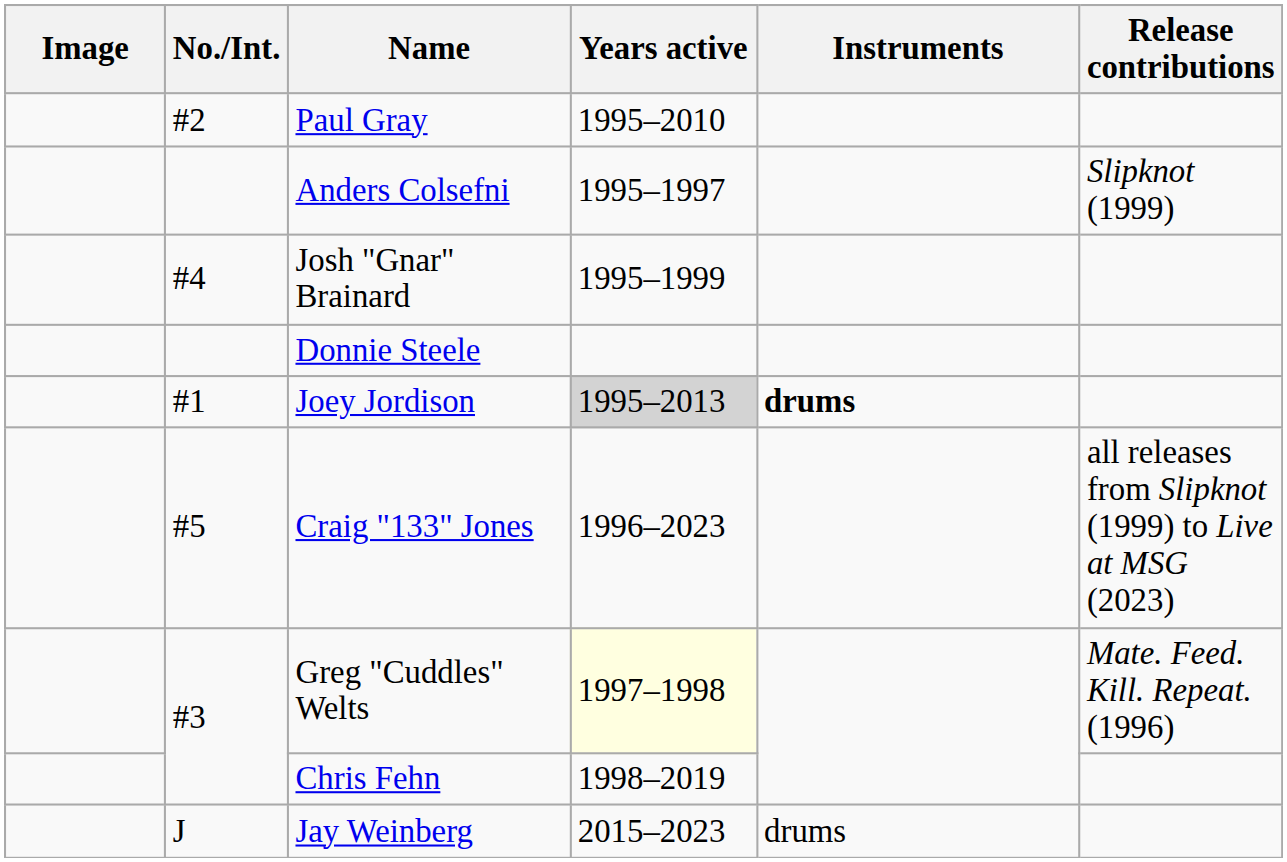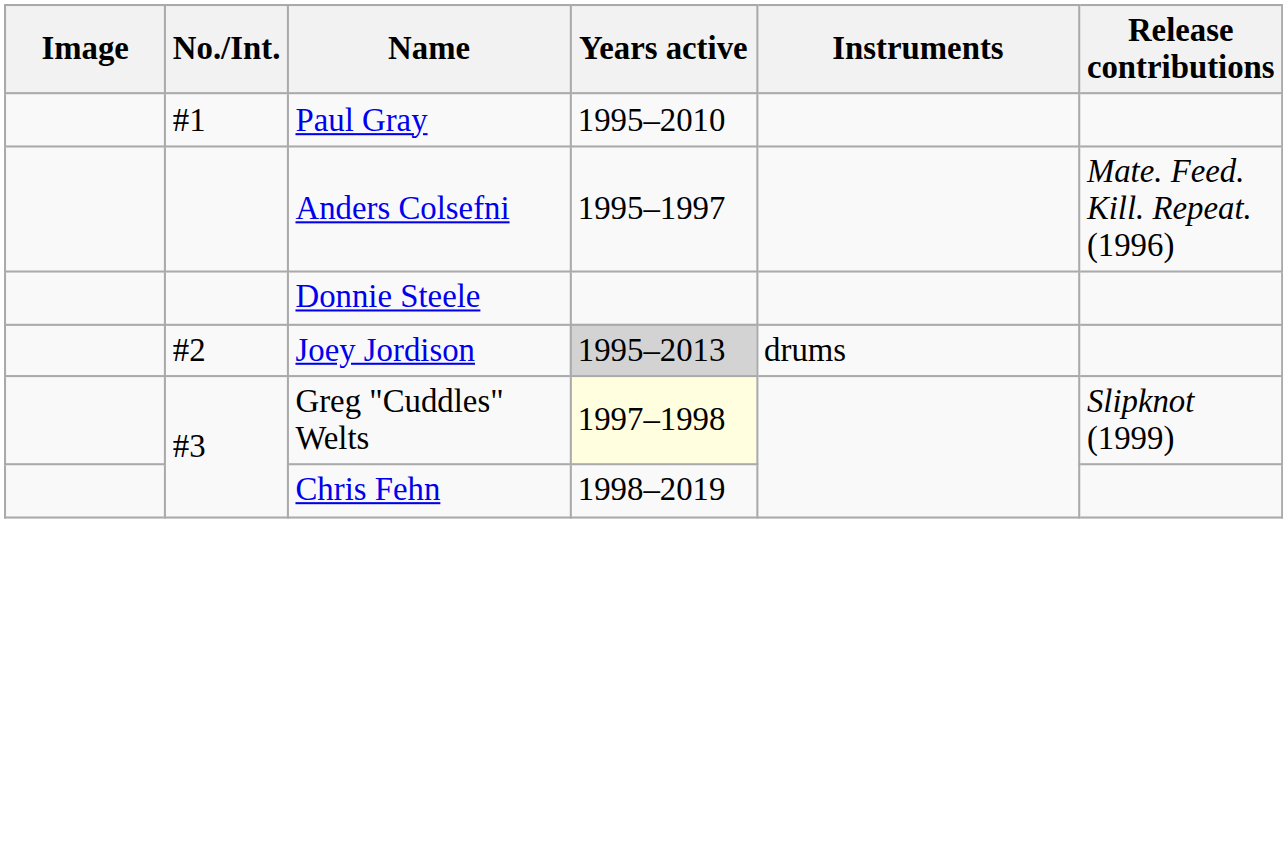Paul Gray | No./Int.: #2 -> #1
Anders Colsefni | Release contributions: Slipknot (1999) -> Mate. Feed. Kill. Repeat. (1996)
- row: #4 | Josh "Gnar" Brainard | 1995–1999
Joey Jordison | No./Int.: #1 -> #2
Joey Jordison | Instruments: bold -> normal
- row: #5 | Craig "133" Jones | 1996–2023 | all releases from Slipknot (1999) to Live at MSG (2023)
Greg "Cuddles" Welts | Release contributions: Mate. Feed. Kill. Repeat. (1996) -> Slipknot (1999)
- row: J | Jay Weinberg | 2015–2023 | drums
